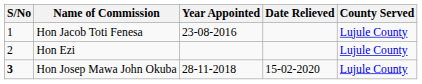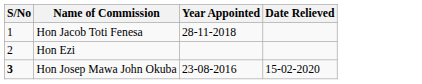- column: County Served | Lujule County | Lujule County | Lujule County
Hon Jacob Toti Fenesa | Year Appointed: 23-08-2016 -> 28-11-2018
Hon Josep Mawa John Okuba | Year Appointed: 28-11-2018 -> 23-08-2016
